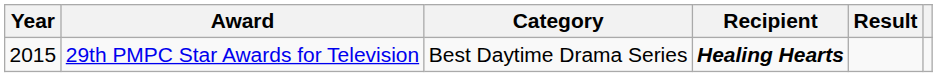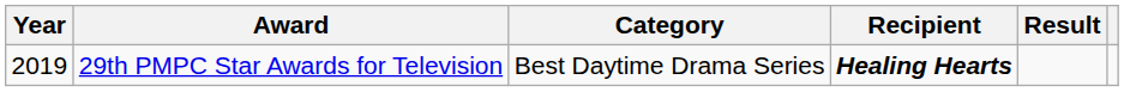29th PMPC Star Awards for Television | Year: 2015 -> 2019
